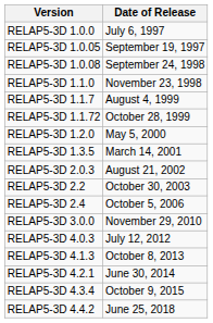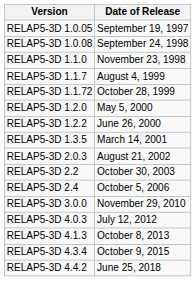- row: RELAP5-3D 1.0.0 | July 6, 1997
+ row: RELAP5-3D 1.2.2 | June 26, 2000
- row: RELAP5-3D 4.2.1 | June 30, 2014
